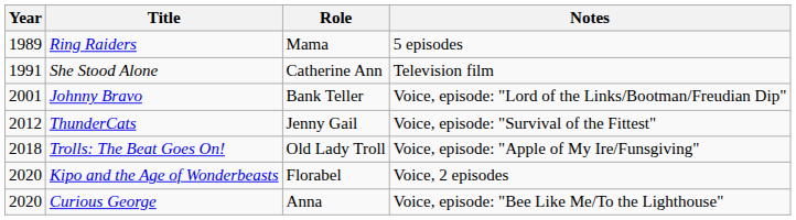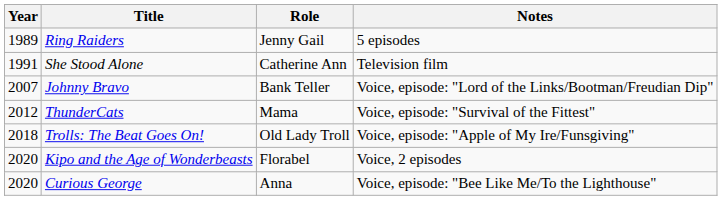Ring Raiders | Role: Mama -> Jenny Gail
Johnny Bravo | Year: 2001 -> 2007
ThunderCats | Role: Jenny Gail -> Mama
